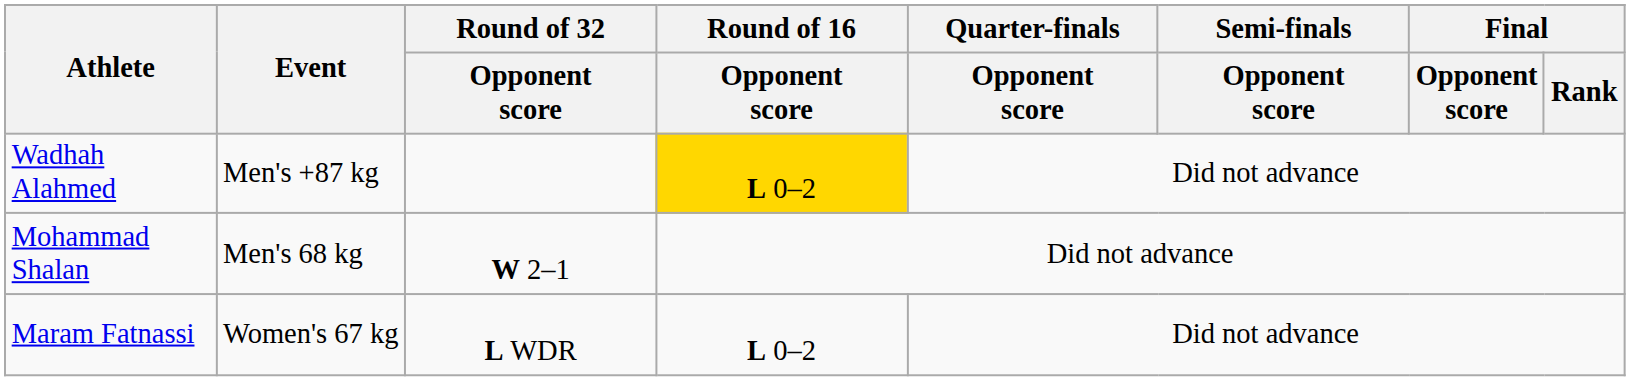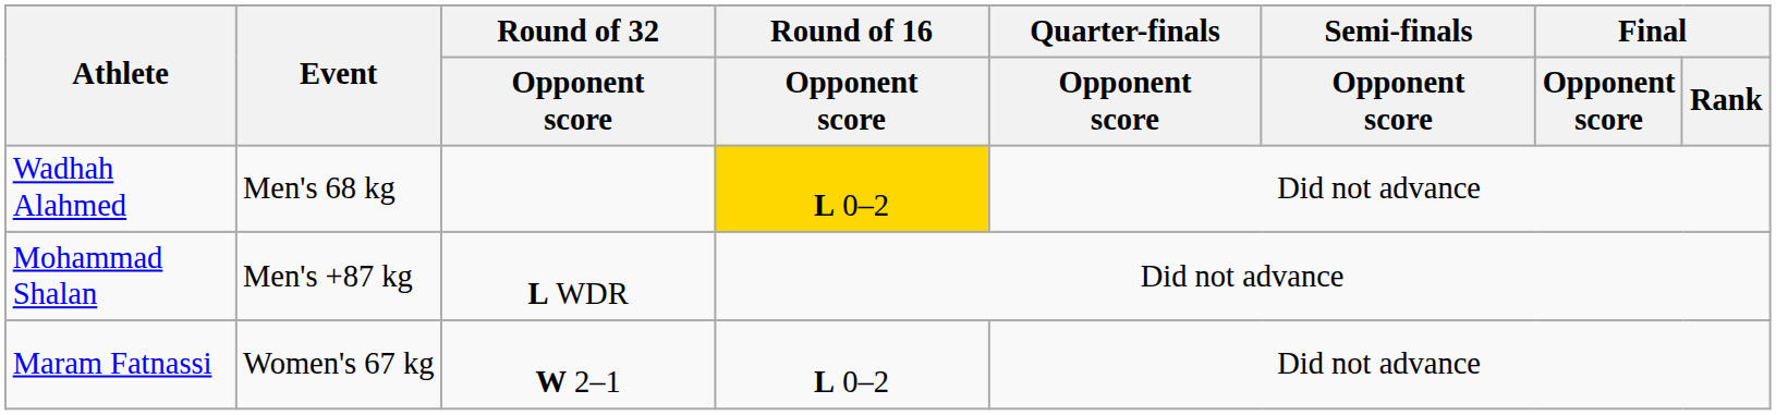Wadhah Alahmed | Event: Men's +87 kg -> Men's 68 kg
Mohammad Shalan | Event: Men's 68 kg -> Men's +87 kg
Mohammad Shalan | Round of 32 / Opponent score: W 2–1 -> L WDR
Maram Fatnassi | Round of 32 / Opponent score: L WDR -> W 2–1
